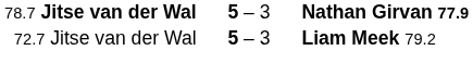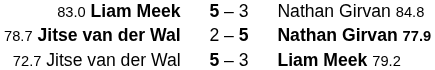+ row: 83.0 Liam Meek | 5 – 3 | Nathan Girvan 84.8
78.7 Jitse van der Wal | column 2: 5 – 3 -> 2 – 5
